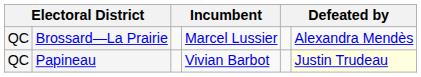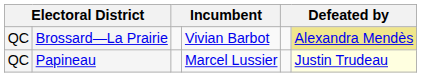Brossard—La Prairie | column 4: Marcel Lussier -> Vivian Barbot
Brossard—La Prairie | column 6: no background -> khaki background
Papineau | column 4: Vivian Barbot -> Marcel Lussier
